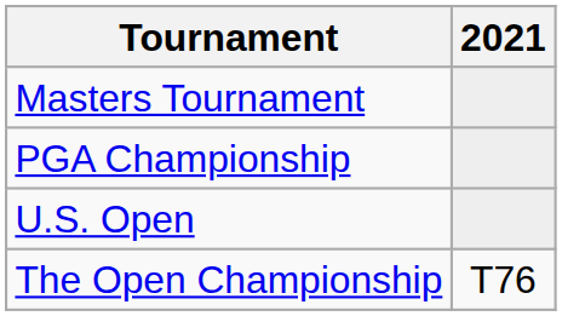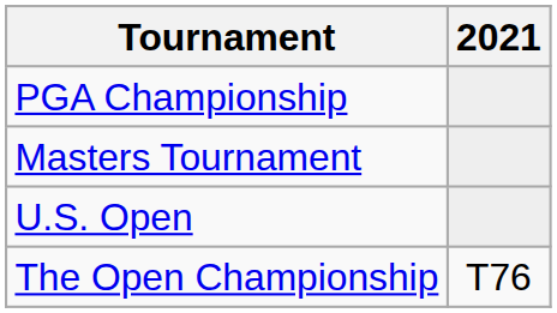rows swapped: Masters Tournament <-> PGA Championship
